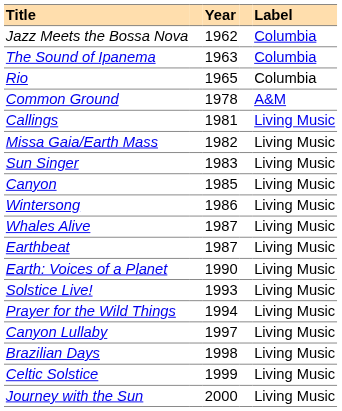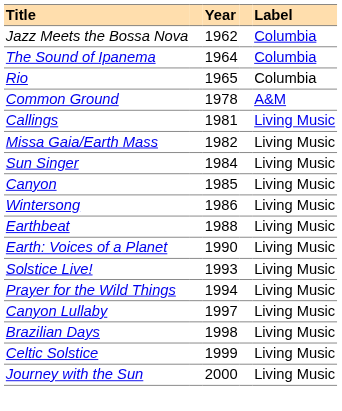The Sound of Ipanema | Year: 1963 -> 1964
Sun Singer | Year: 1983 -> 1984
- row: Whales Alive | 1987 | Living Music
Earthbeat | Year: 1987 -> 1988
